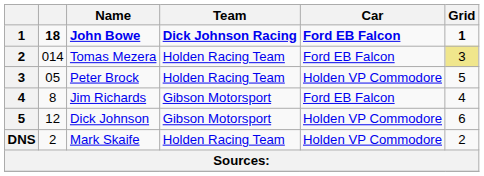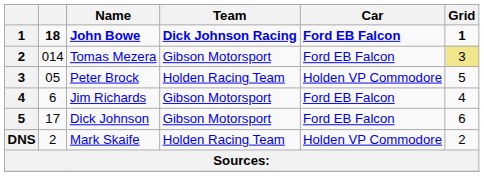Tomas Mezera | Team: Holden Racing Team -> Gibson Motorsport
Jim Richards | column 2: 8 -> 6
Dick Johnson | column 2: 12 -> 17
Dick Johnson | Car: Holden VP Commodore -> Ford EB Falcon
